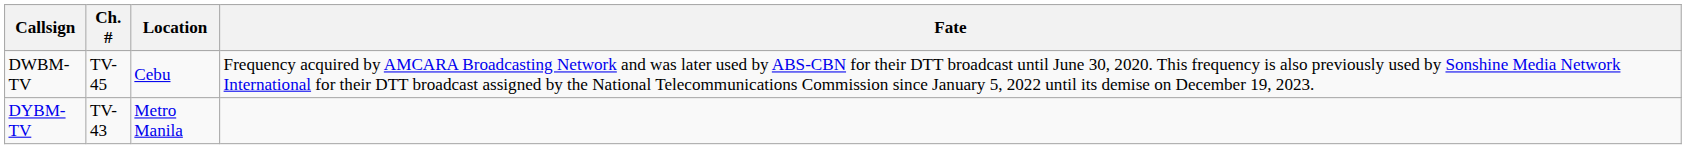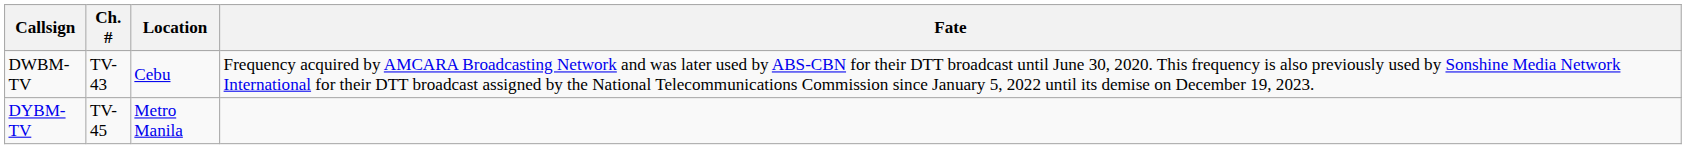DWBM-TV | Ch. #: TV-45 -> TV-43
DYBM-TV | Ch. #: TV-43 -> TV-45
